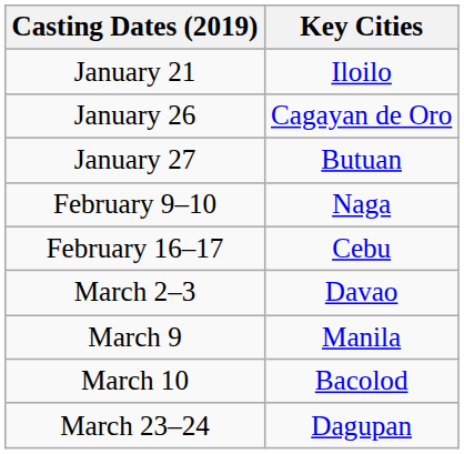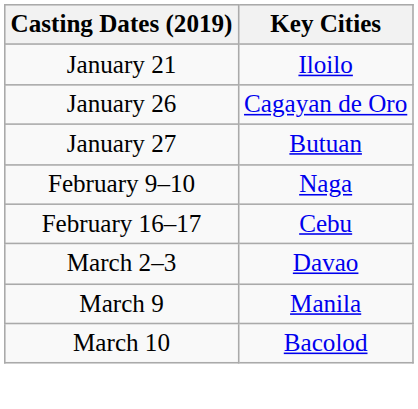- row: March 23–24 | Dagupan
